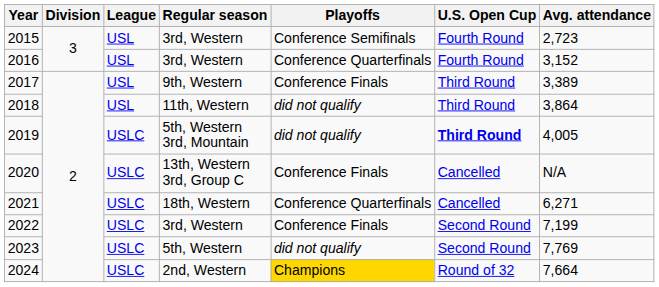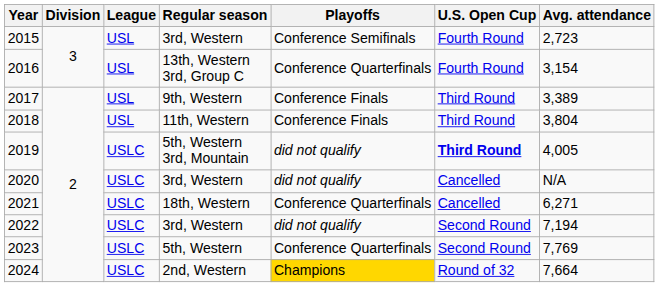2016 | Regular season: 3rd, Western -> 13th, Western 3rd, Group C
2016 | Avg. attendance: 3,152 -> 3,154
2018 | Playoffs: did not qualify -> Conference Finals
2018 | Avg. attendance: 3,864 -> 3,804
2020 | Regular season: 13th, Western 3rd, Group C -> 3rd, Western
2020 | Playoffs: Conference Finals -> did not qualify
2022 | Playoffs: Conference Finals -> did not qualify
2022 | Avg. attendance: 7,199 -> 7,194
2023 | Playoffs: did not qualify -> Conference Quarterfinals
